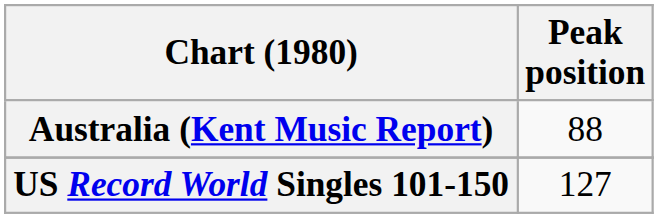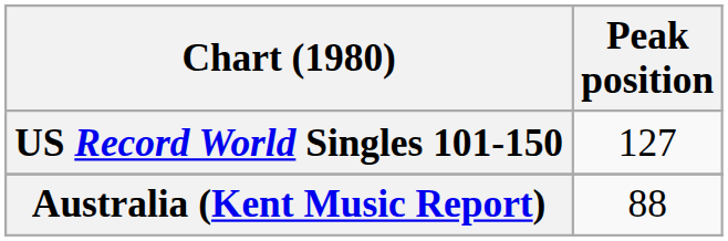rows swapped: Australia (Kent Music Report) <-> US Record World Singles 101-150
